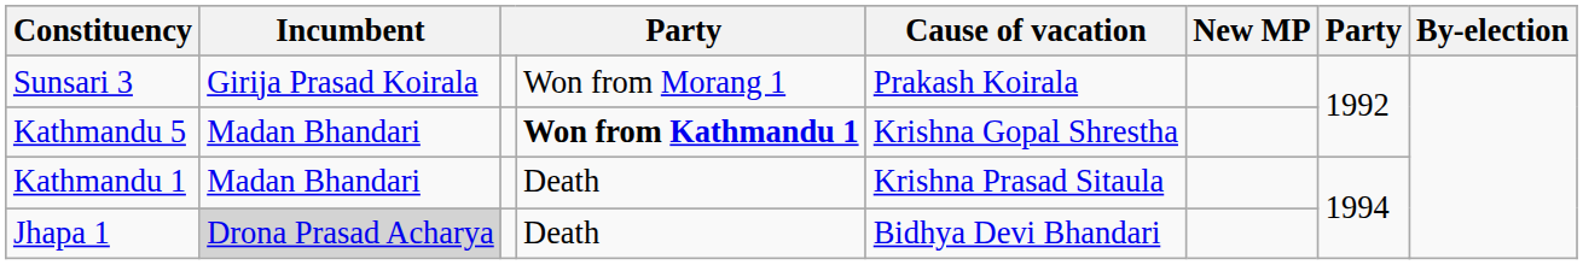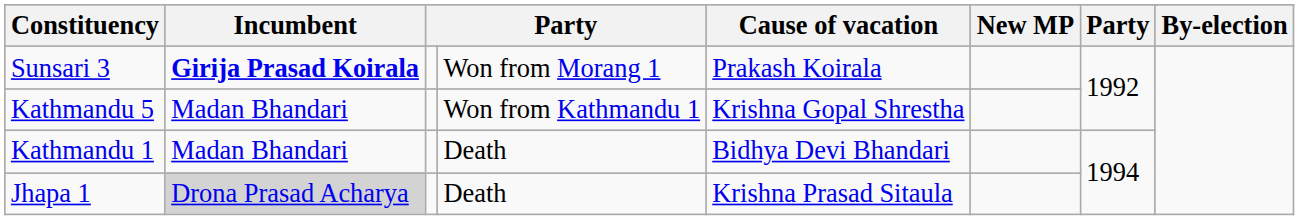Sunsari 3 | Incumbent: normal -> bold
Kathmandu 5 | column 4: bold -> normal
Kathmandu 1 | Cause of vacation: Krishna Prasad Sitaula -> Bidhya Devi Bhandari
Jhapa 1 | Cause of vacation: Bidhya Devi Bhandari -> Krishna Prasad Sitaula
